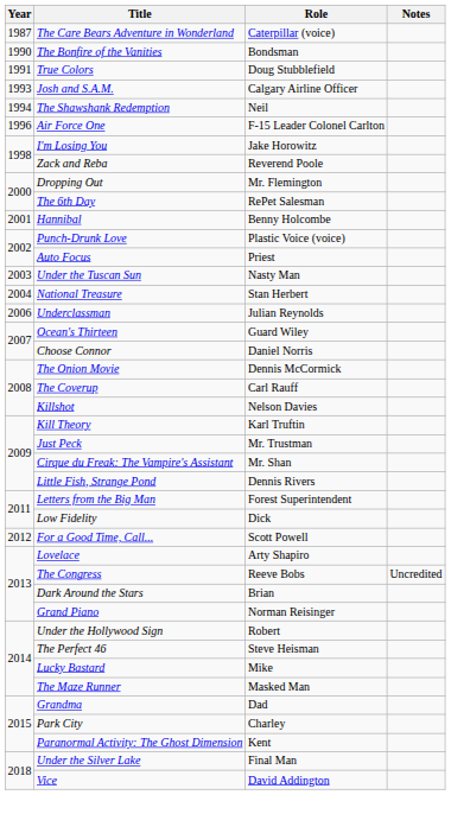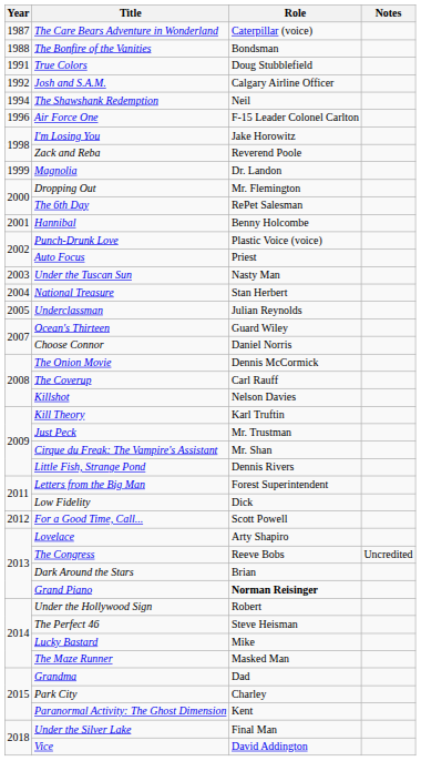The Bonfire of the Vanities | Year: 1990 -> 1988
Josh and S.A.M. | Year: 1993 -> 1992
+ row: 1999 | Magnolia | Dr. Landon
Underclassman | Year: 2006 -> 2005
Grand Piano | Role: normal -> bold
